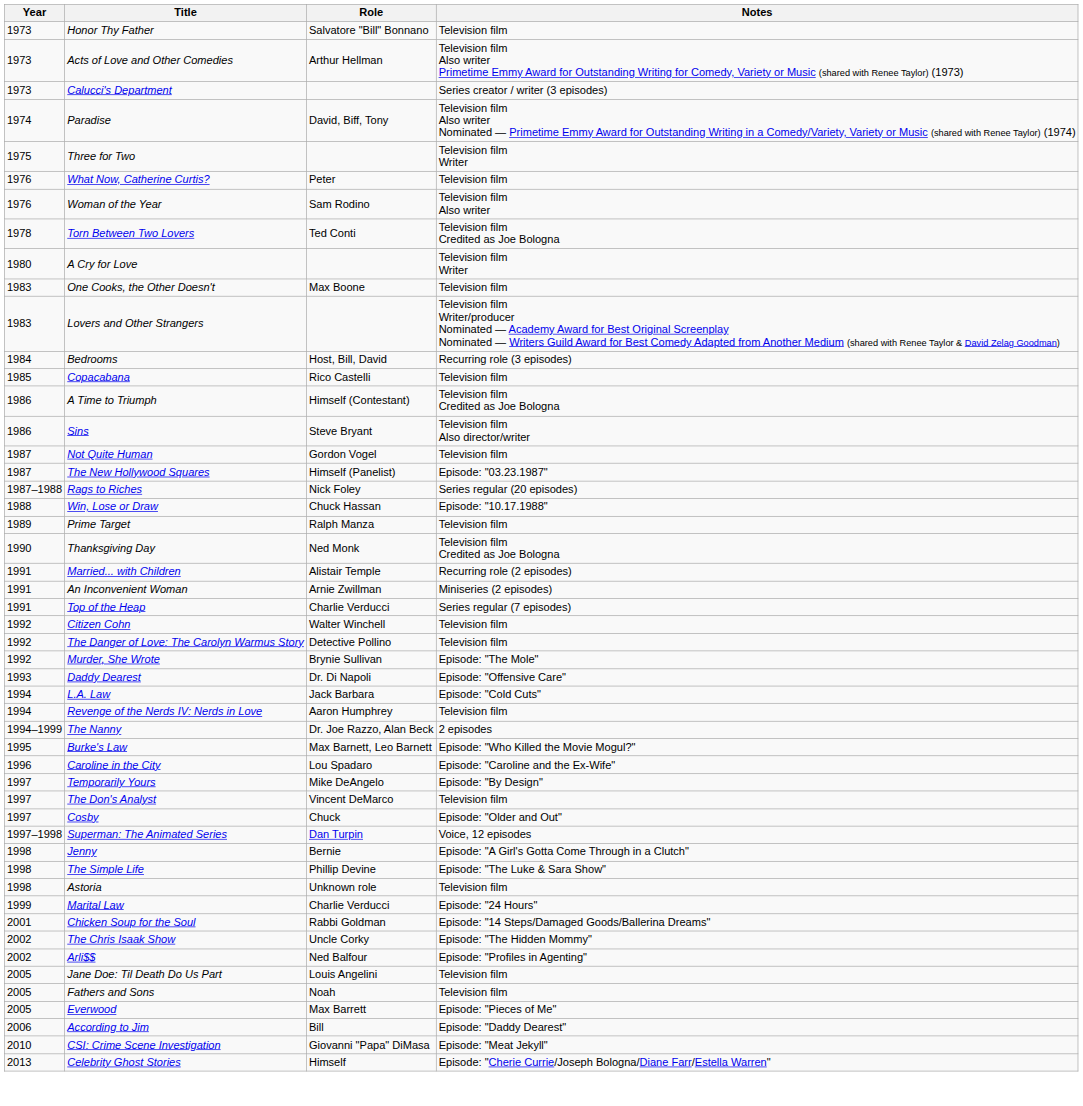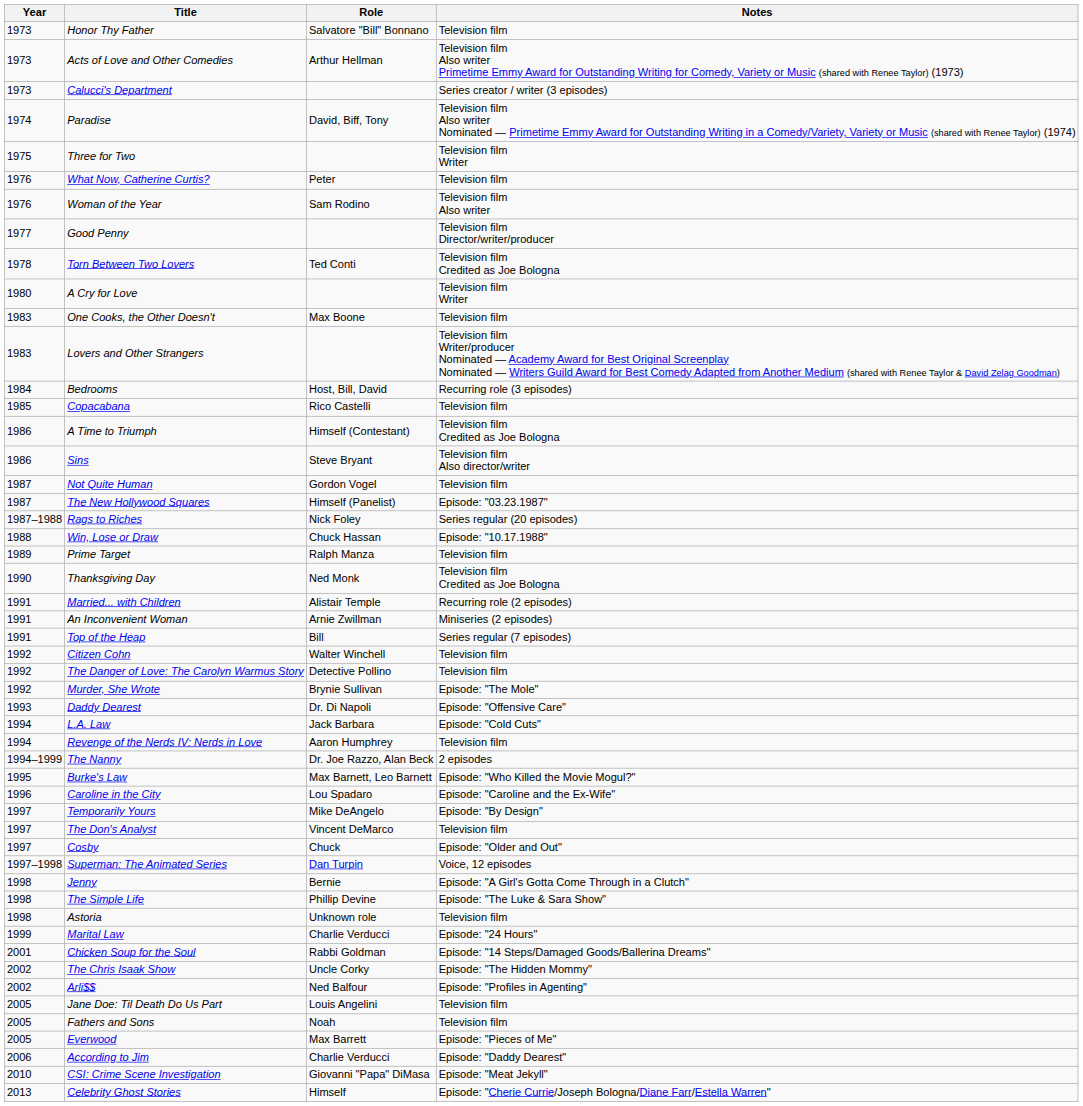+ row: 1977 | Good Penny | Television film Director/writer/producer
Top of the Heap | Role: Charlie Verducci -> Bill
According to Jim | Role: Bill -> Charlie Verducci
